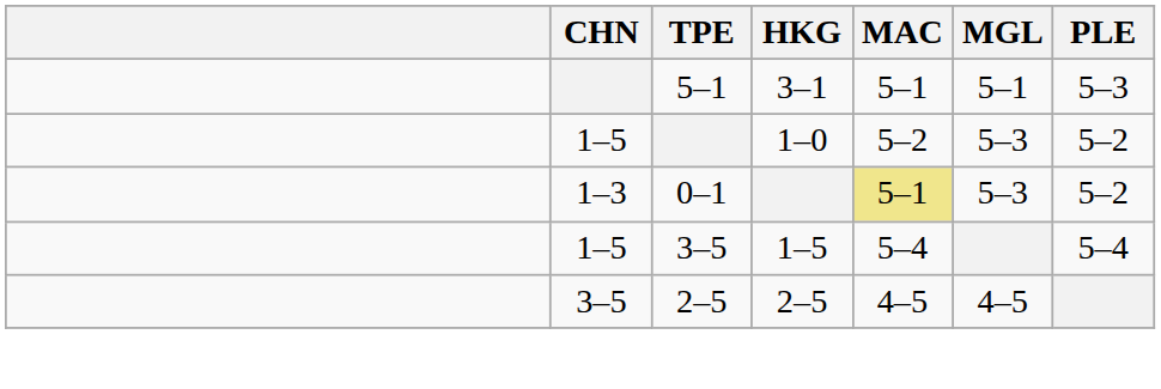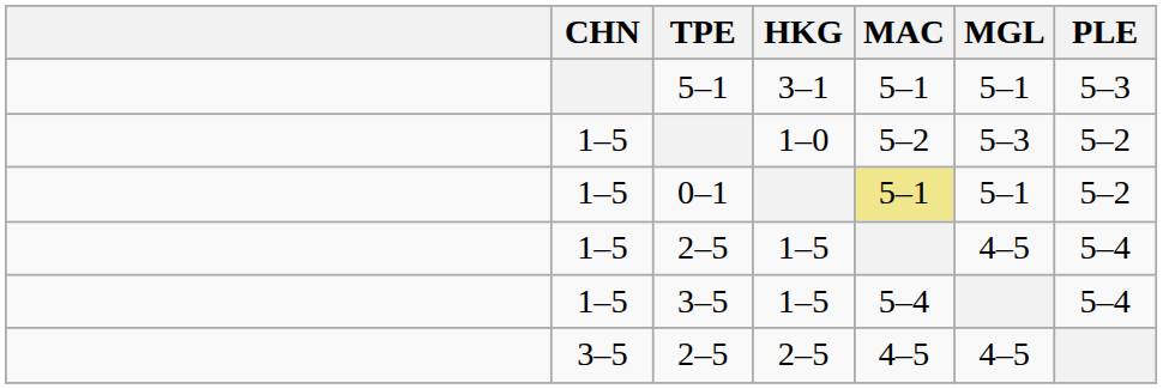0–1 | CHN: 1–3 -> 1–5
0–1 | MGL: 5–3 -> 5–1
+ row: 1–5 | 2–5 | 1–5 | 4–5 | 5–4
